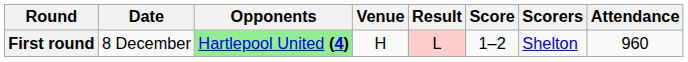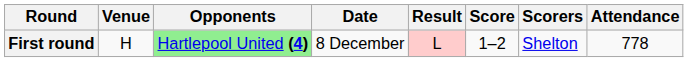columns swapped: Date <-> Venue
First round | Attendance: 960 -> 778
